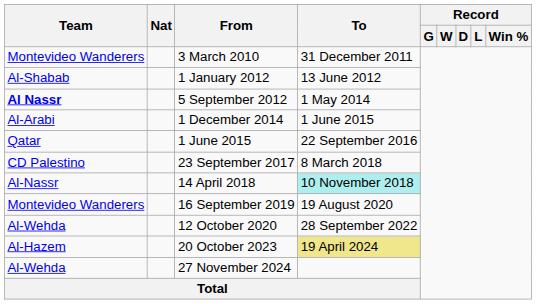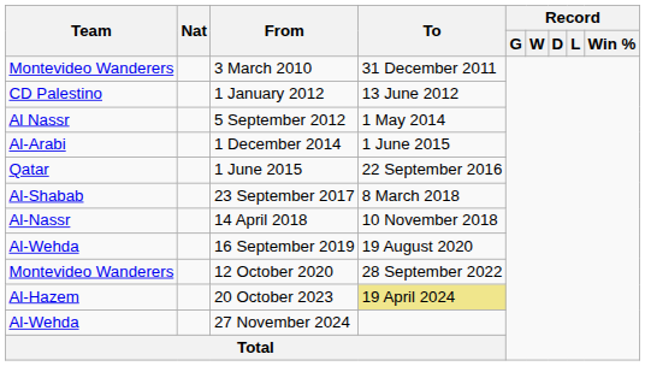1 January 2012 | Team: Al-Shabab -> CD Palestino
5 September 2012 | Team: bold -> normal
23 September 2017 | Team: CD Palestino -> Al-Shabab
14 April 2018 | To: paleturquoise background -> no background
16 September 2019 | Team: Montevideo Wanderers -> Al-Wehda
12 October 2020 | Team: Al-Wehda -> Montevideo Wanderers
